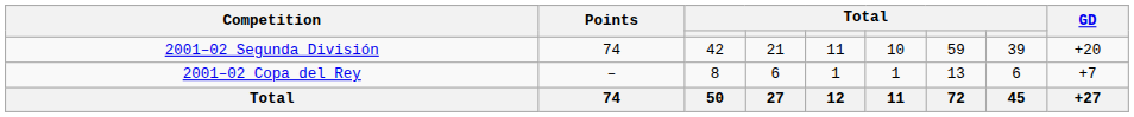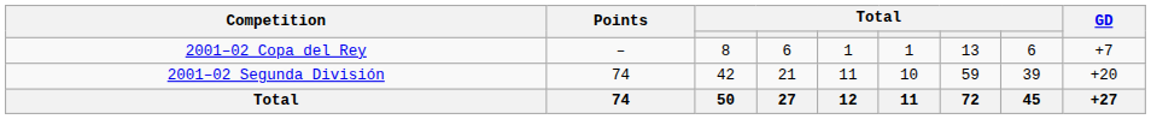rows swapped: 2001–02 Segunda División <-> 2001–02 Copa del Rey
